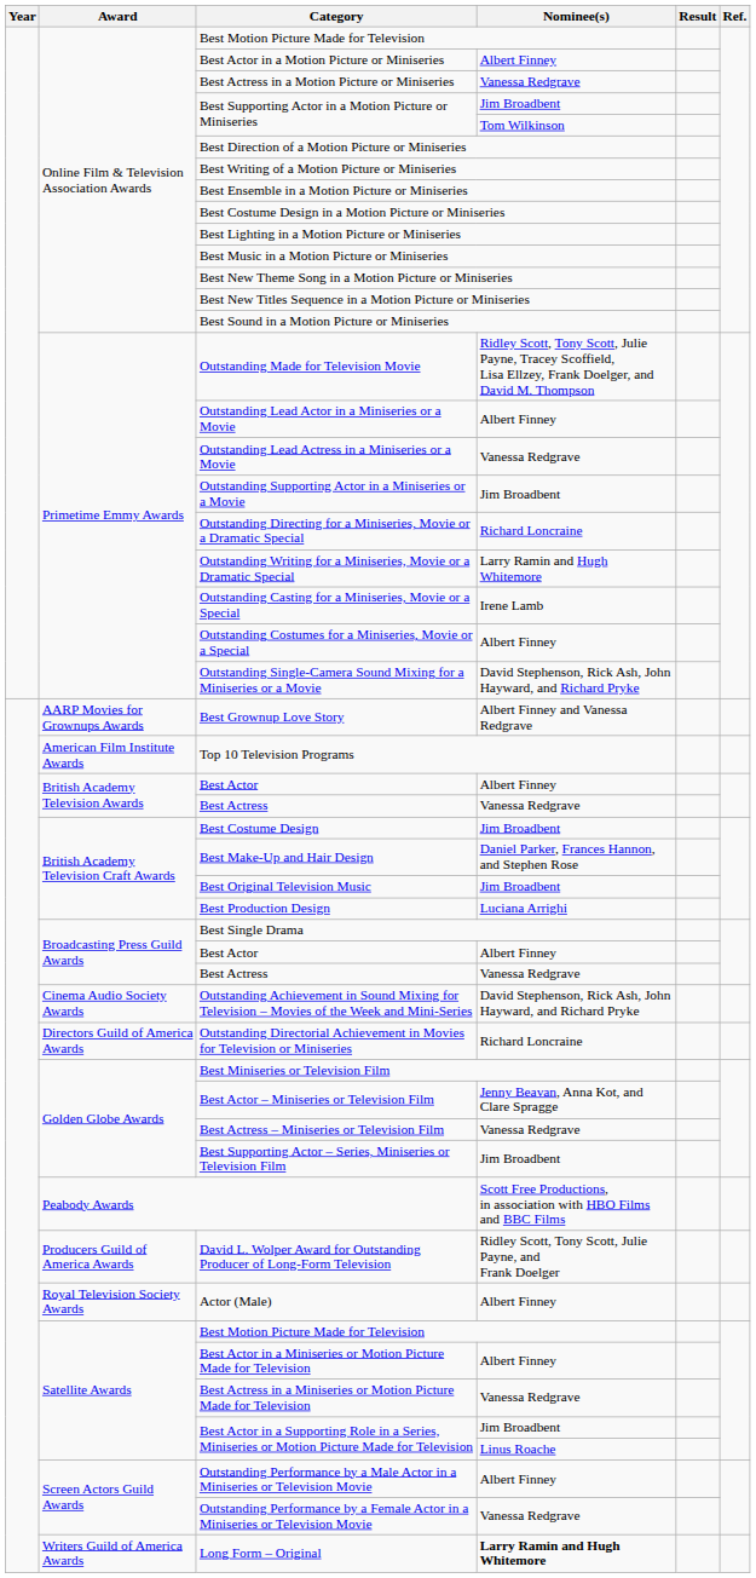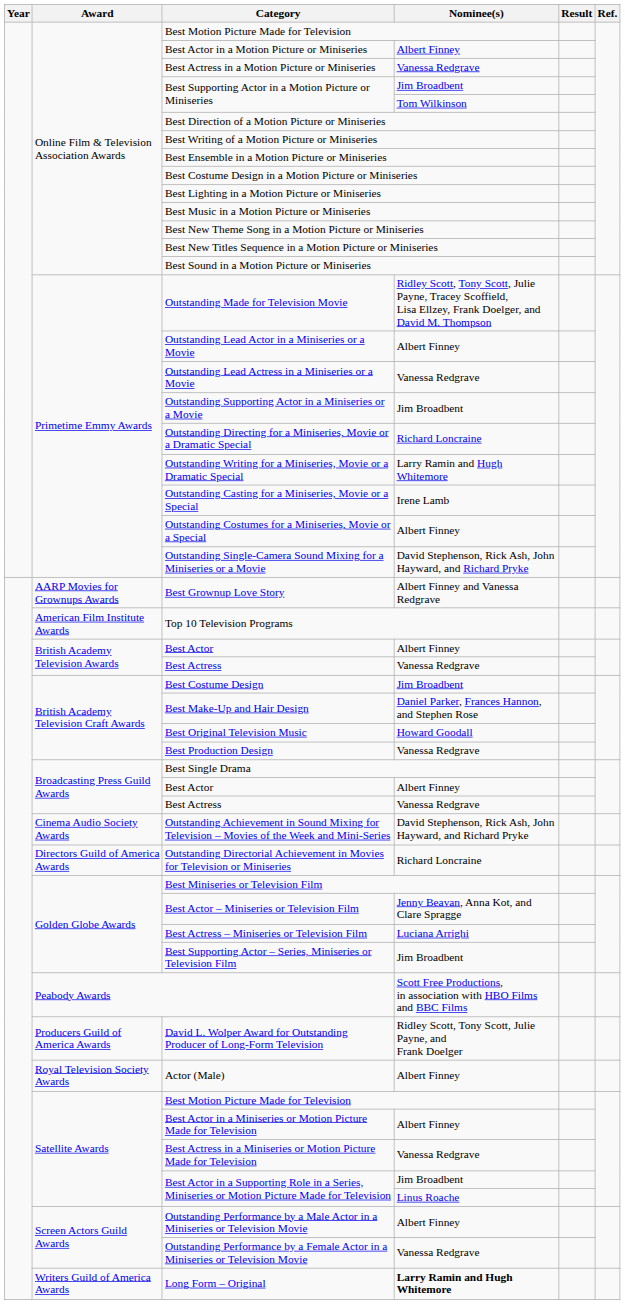Best Original Television Music | Nominee(s): Jim Broadbent -> Howard Goodall
Best Production Design | Nominee(s): Luciana Arrighi -> Vanessa Redgrave
Best Actress – Miniseries or Television Film | Nominee(s): Vanessa Redgrave -> Luciana Arrighi
